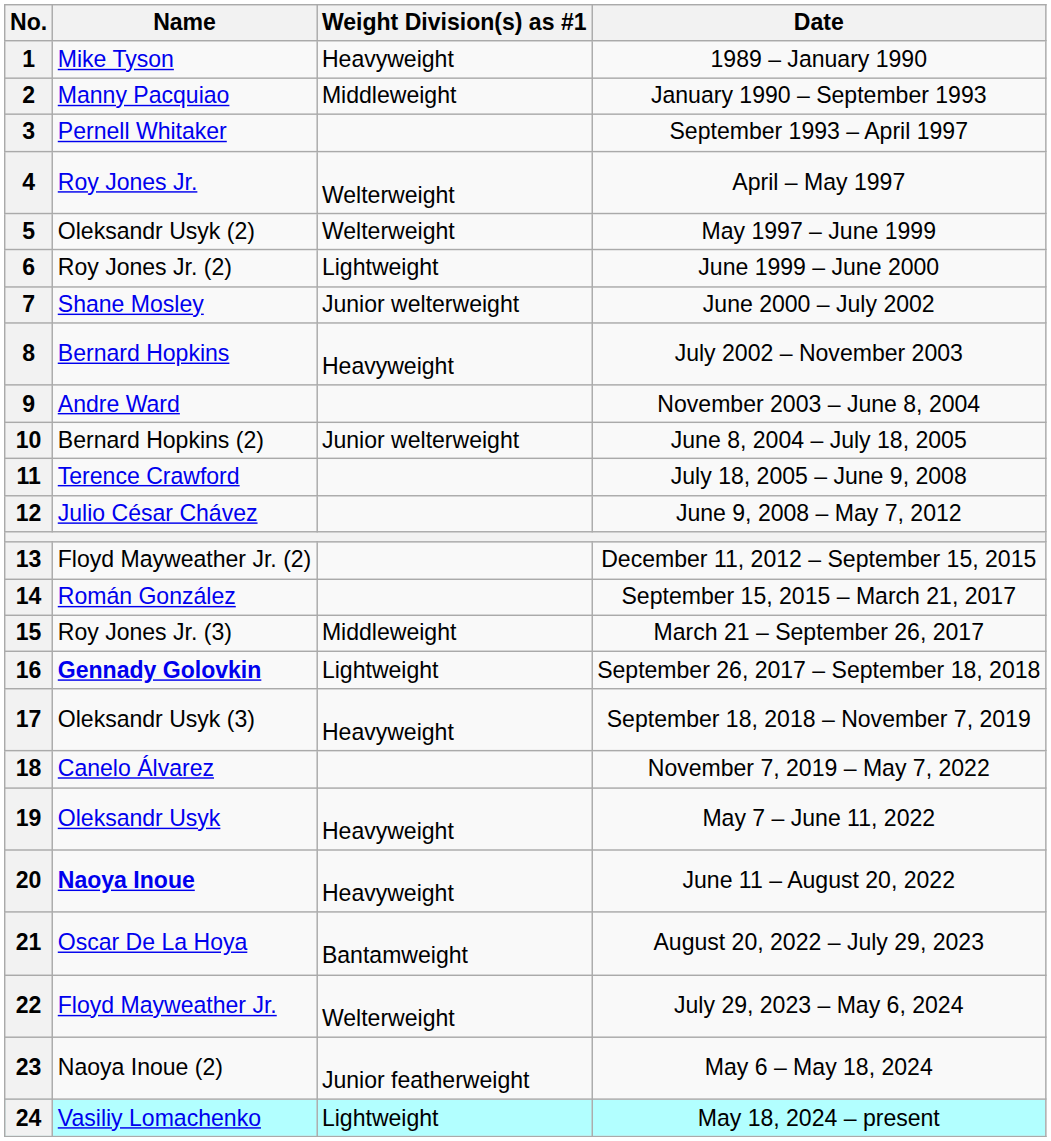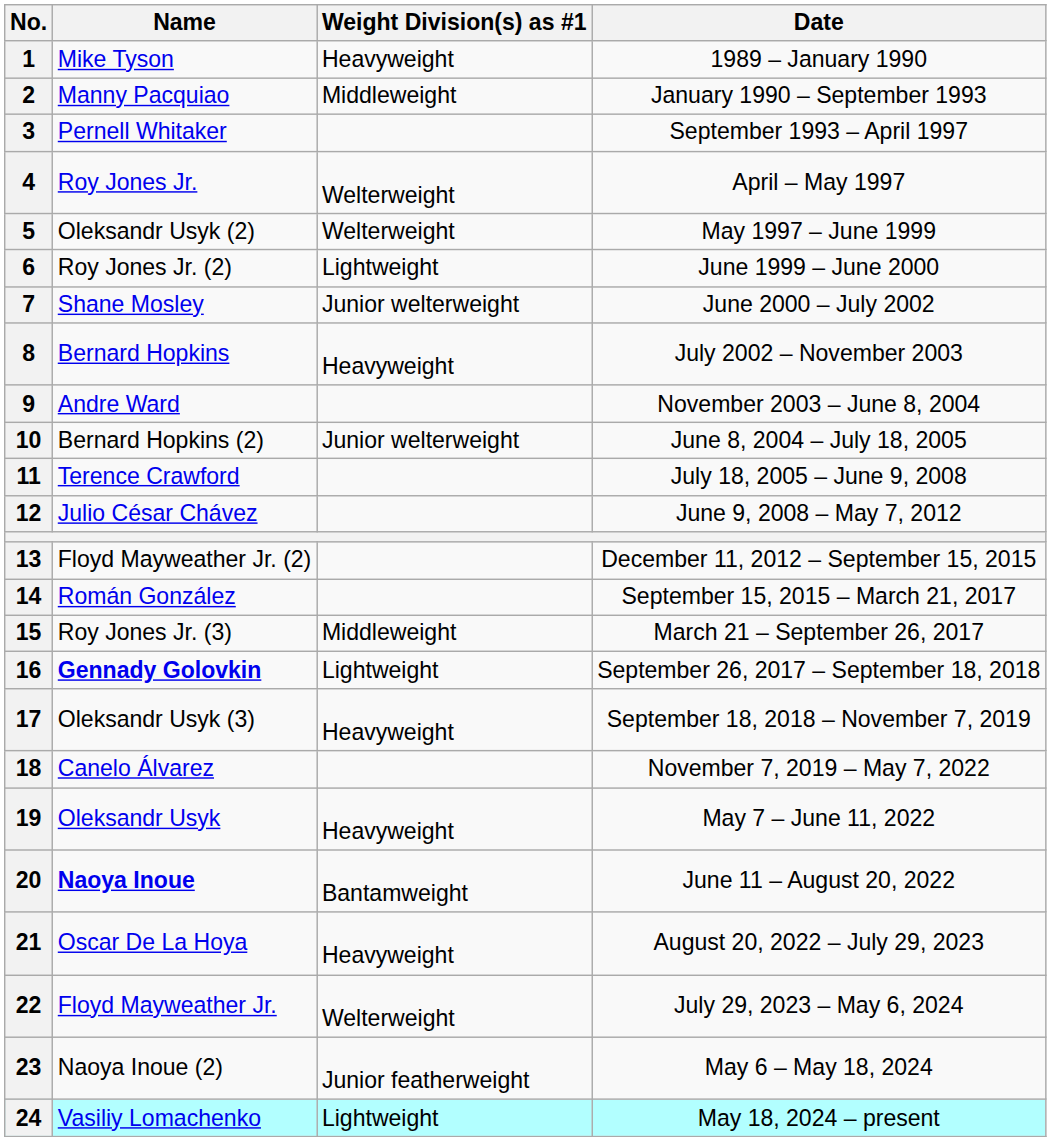20 | Weight Division(s) as #1: Heavyweight -> Bantamweight
21 | Weight Division(s) as #1: Bantamweight -> Heavyweight
